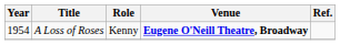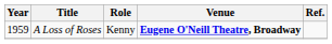A Loss of Roses | Year: 1954 -> 1959
